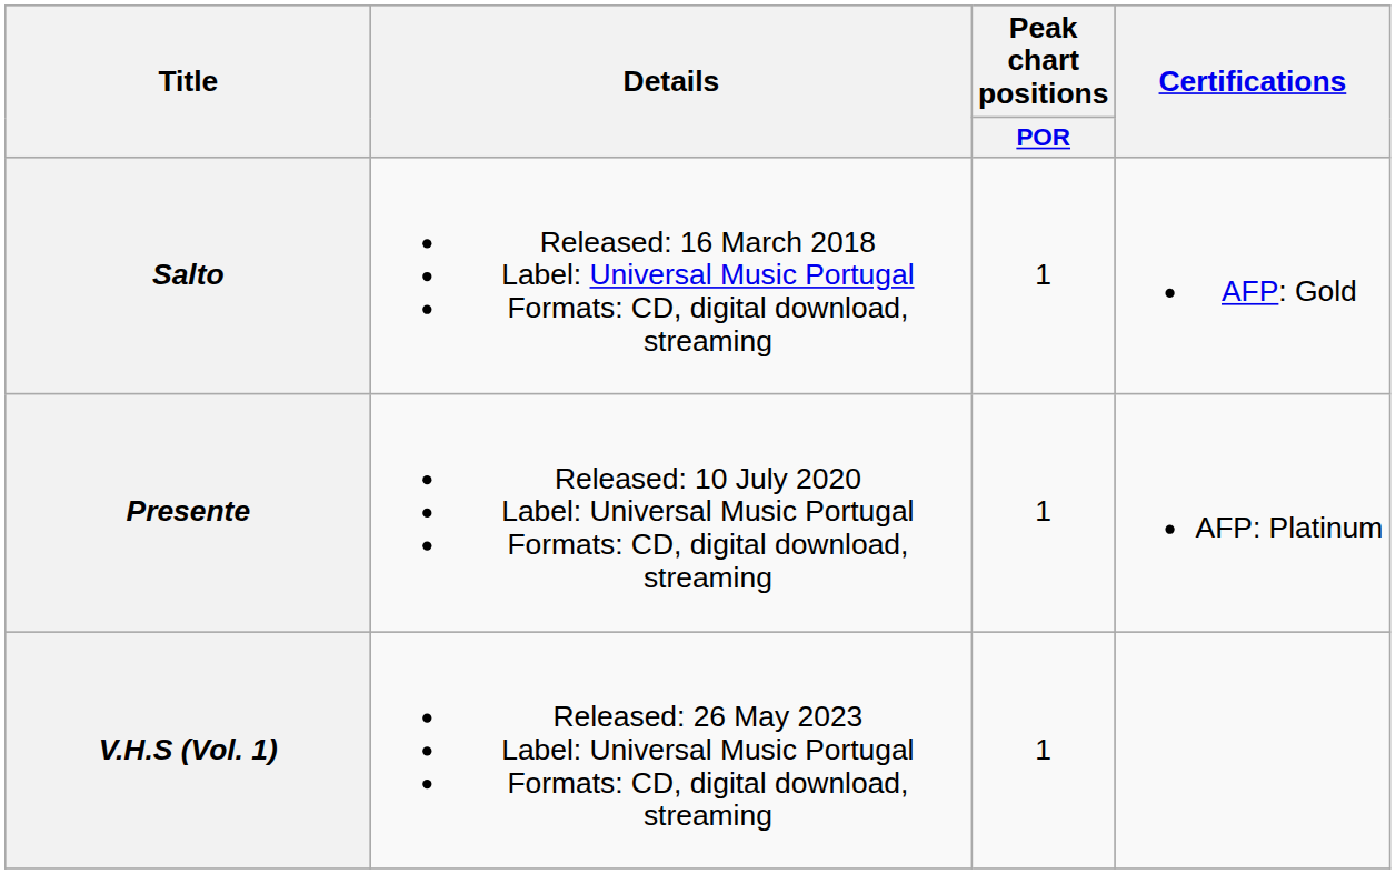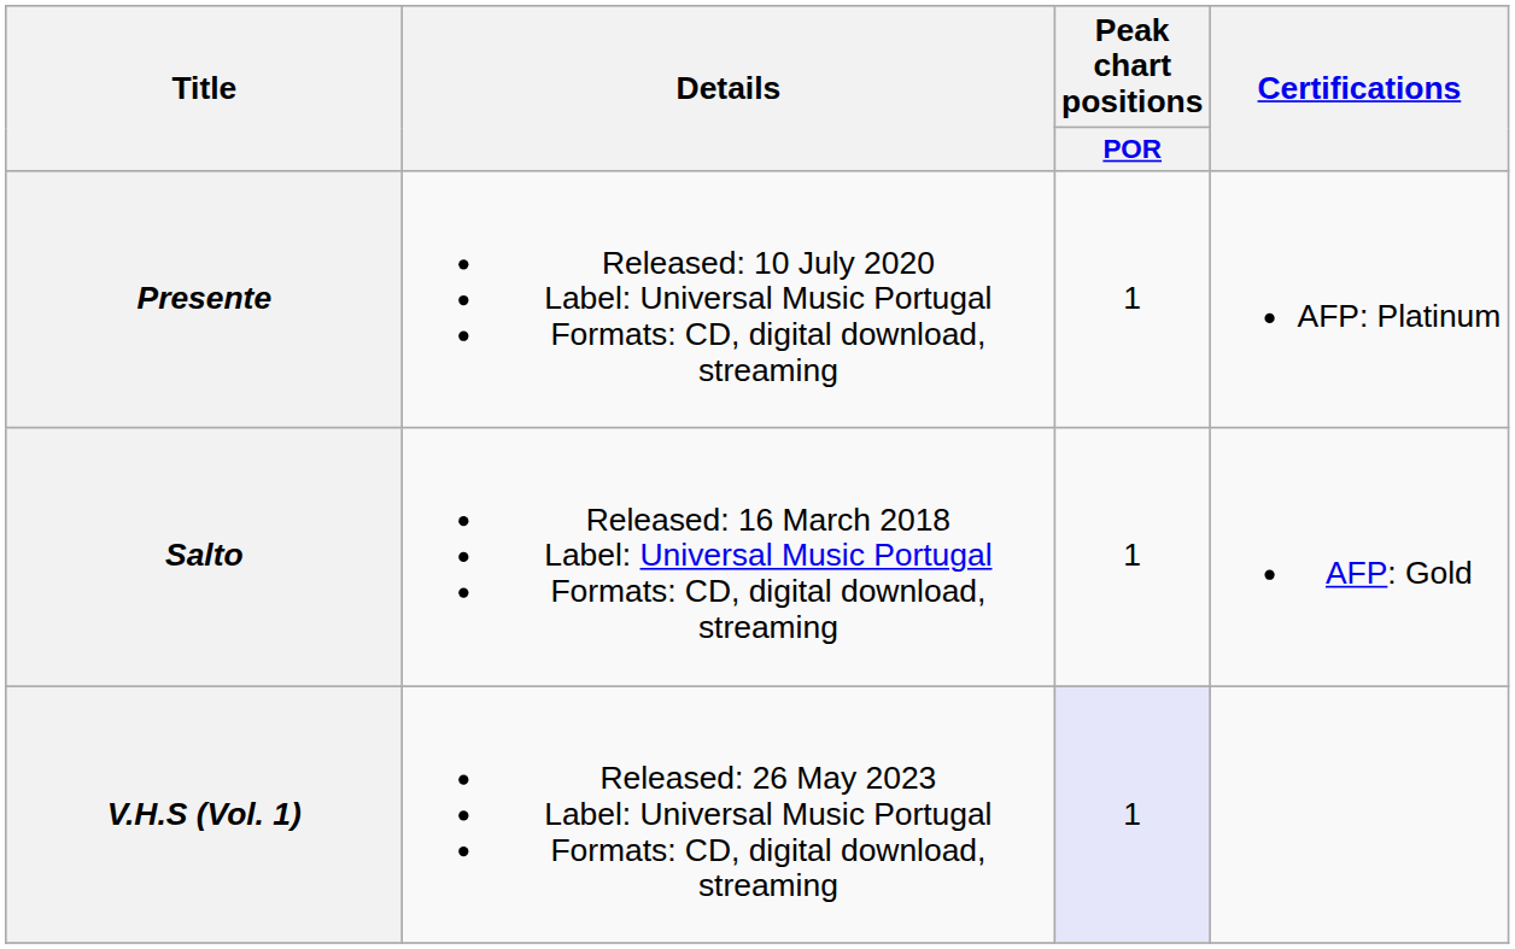rows swapped: Salto <-> Presente
V.H.S (Vol. 1) | Peak chart positions / POR: no background -> lavender background
